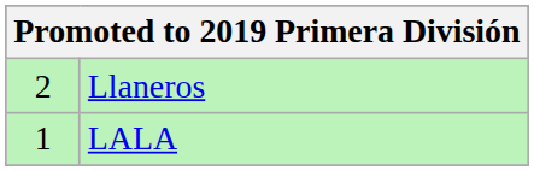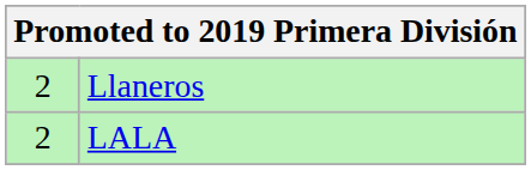LALA | column 1: 1 -> 2
